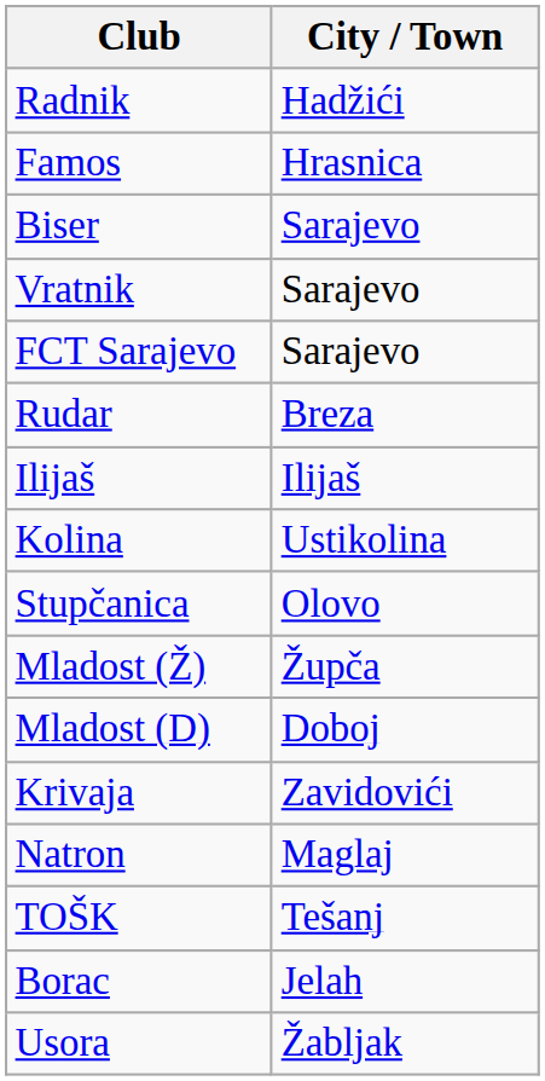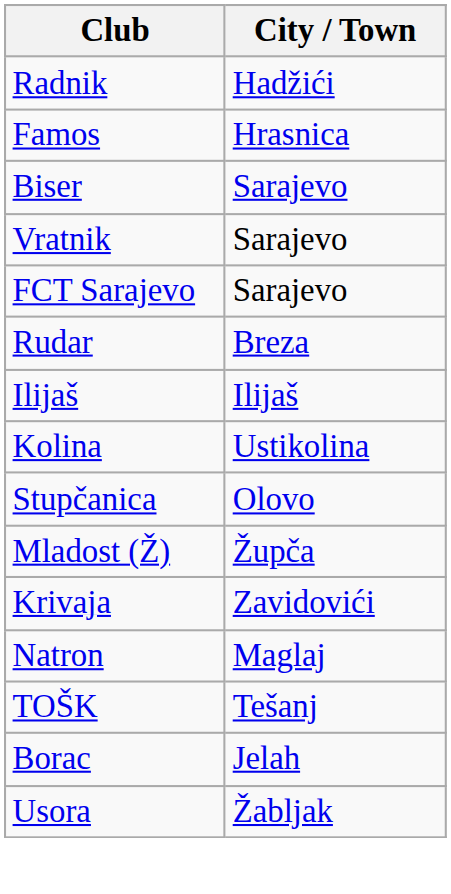- row: Mladost (D) | Doboj
